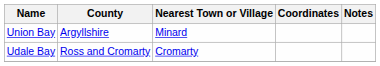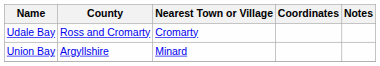rows swapped: Udale Bay <-> Union Bay
